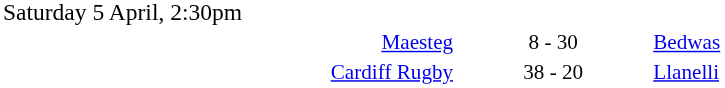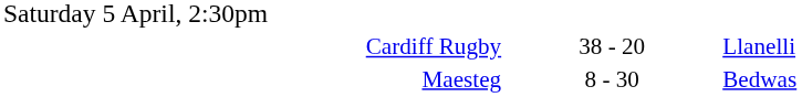rows swapped: Cardiff Rugby <-> Maesteg
